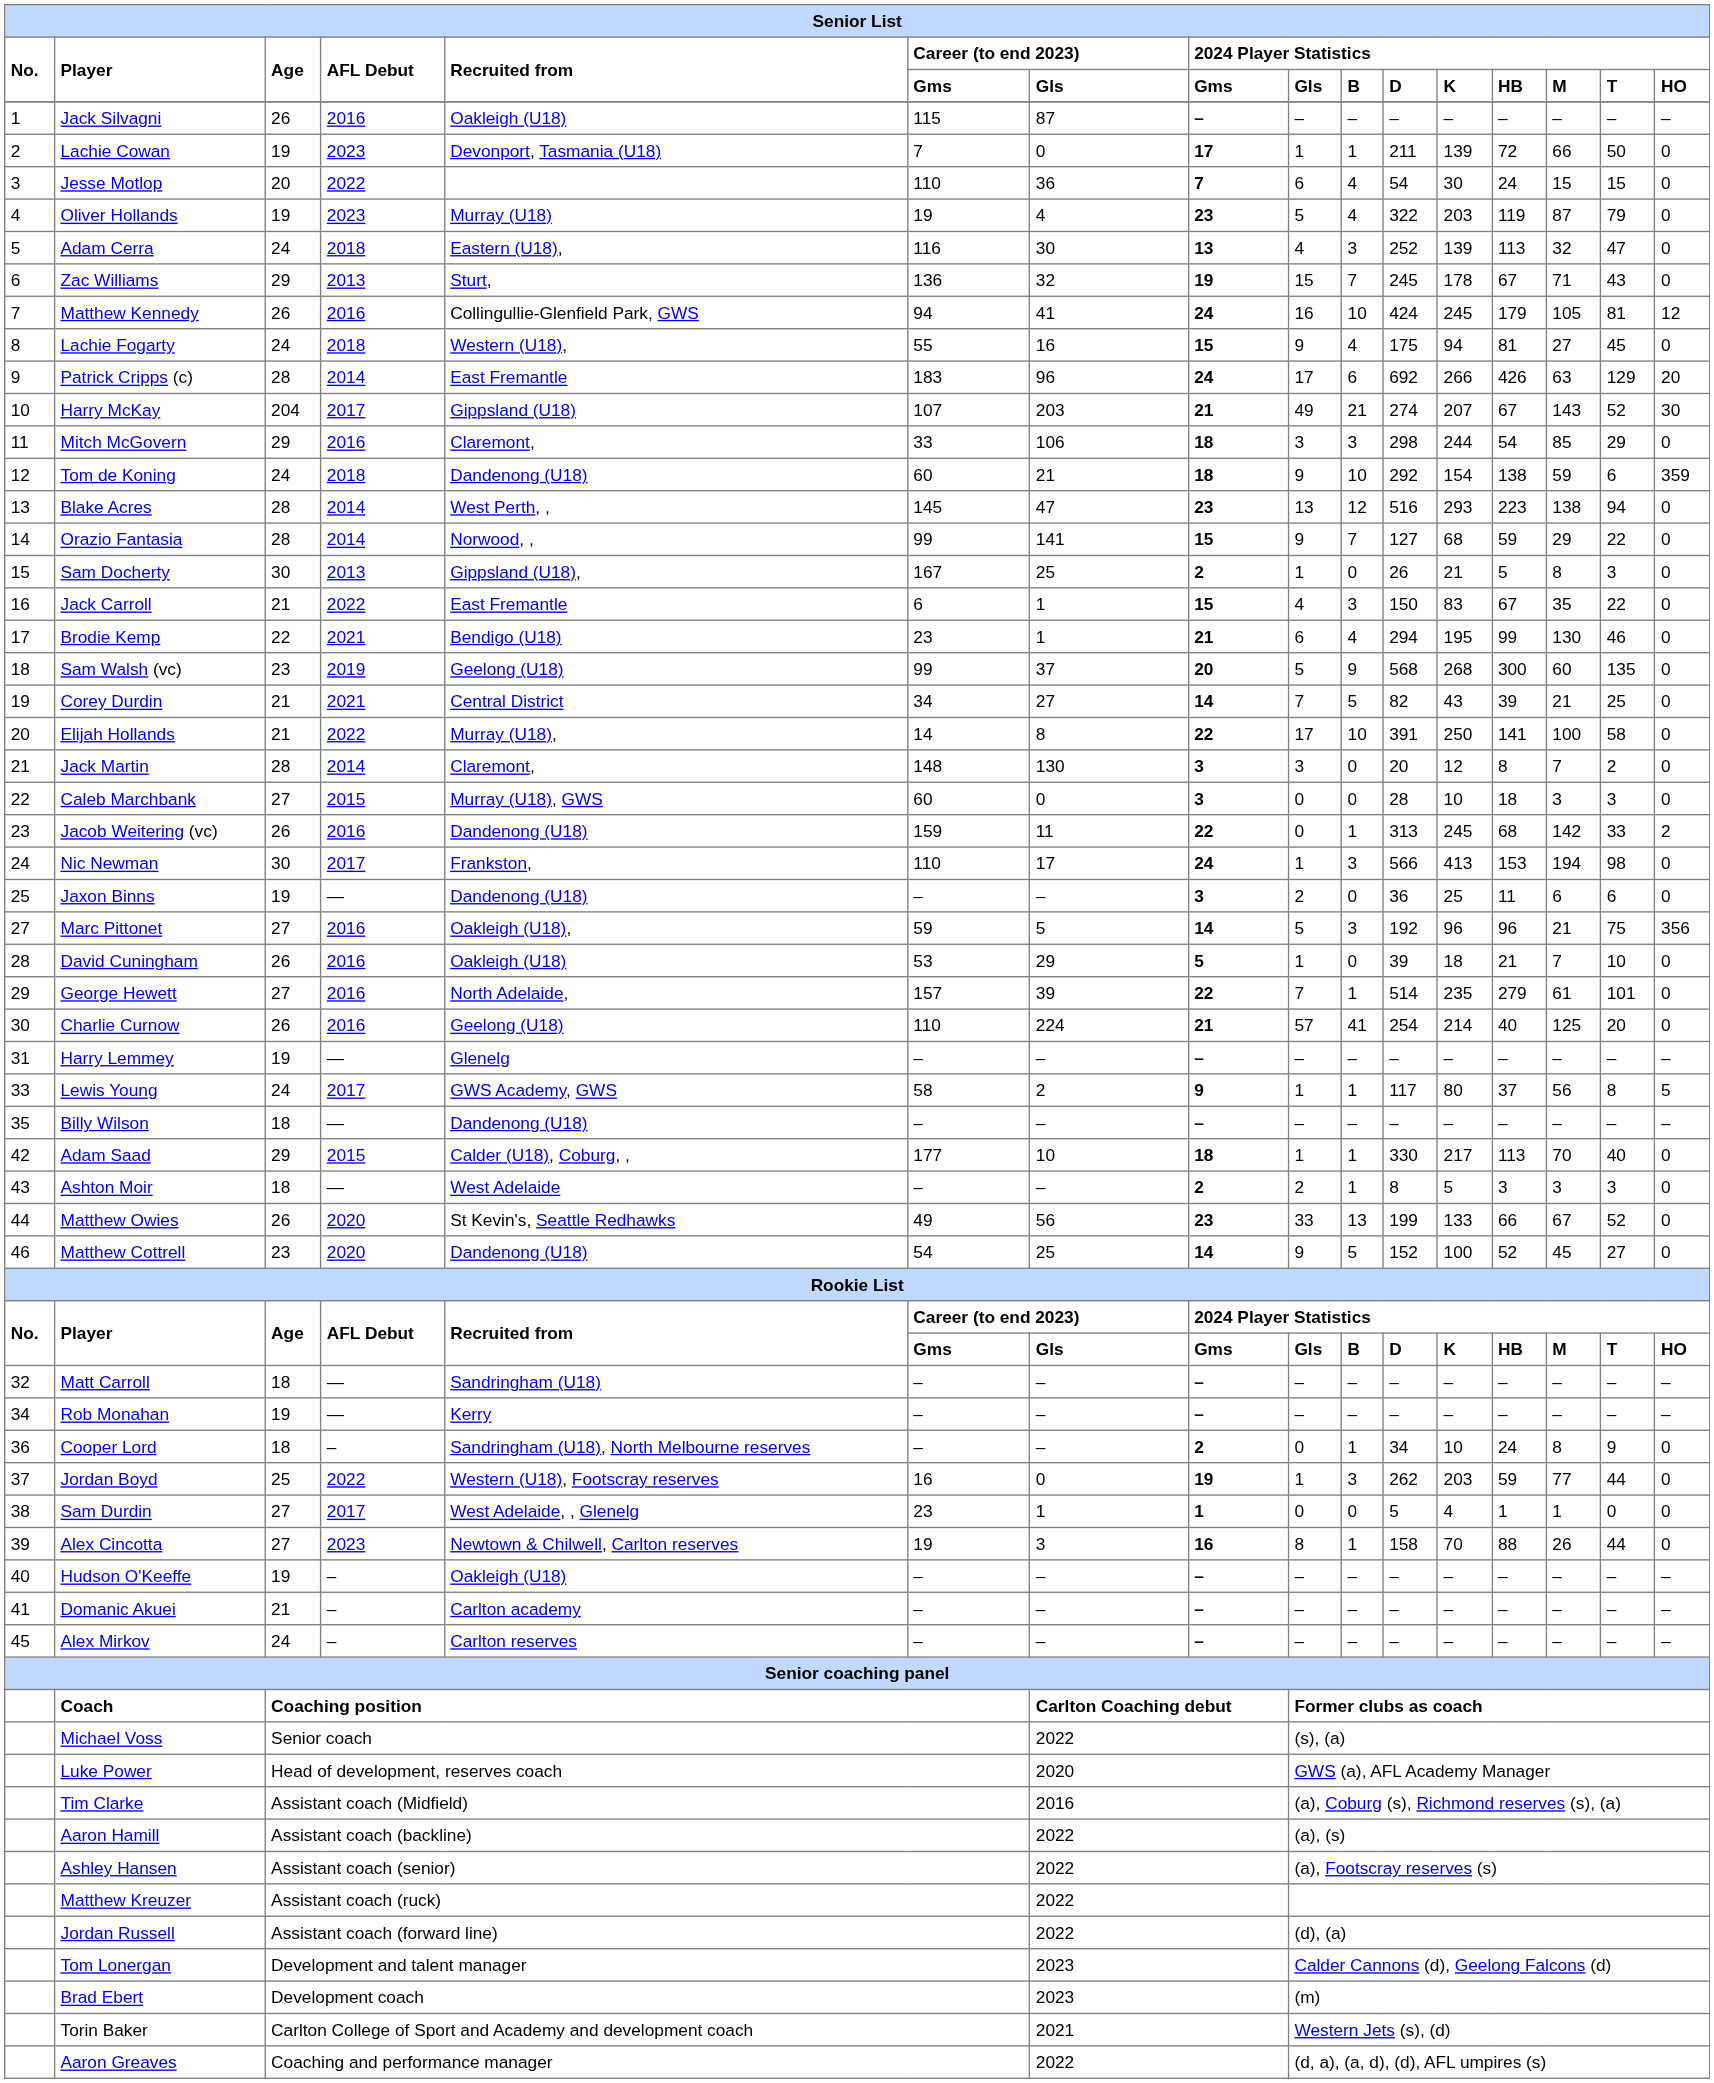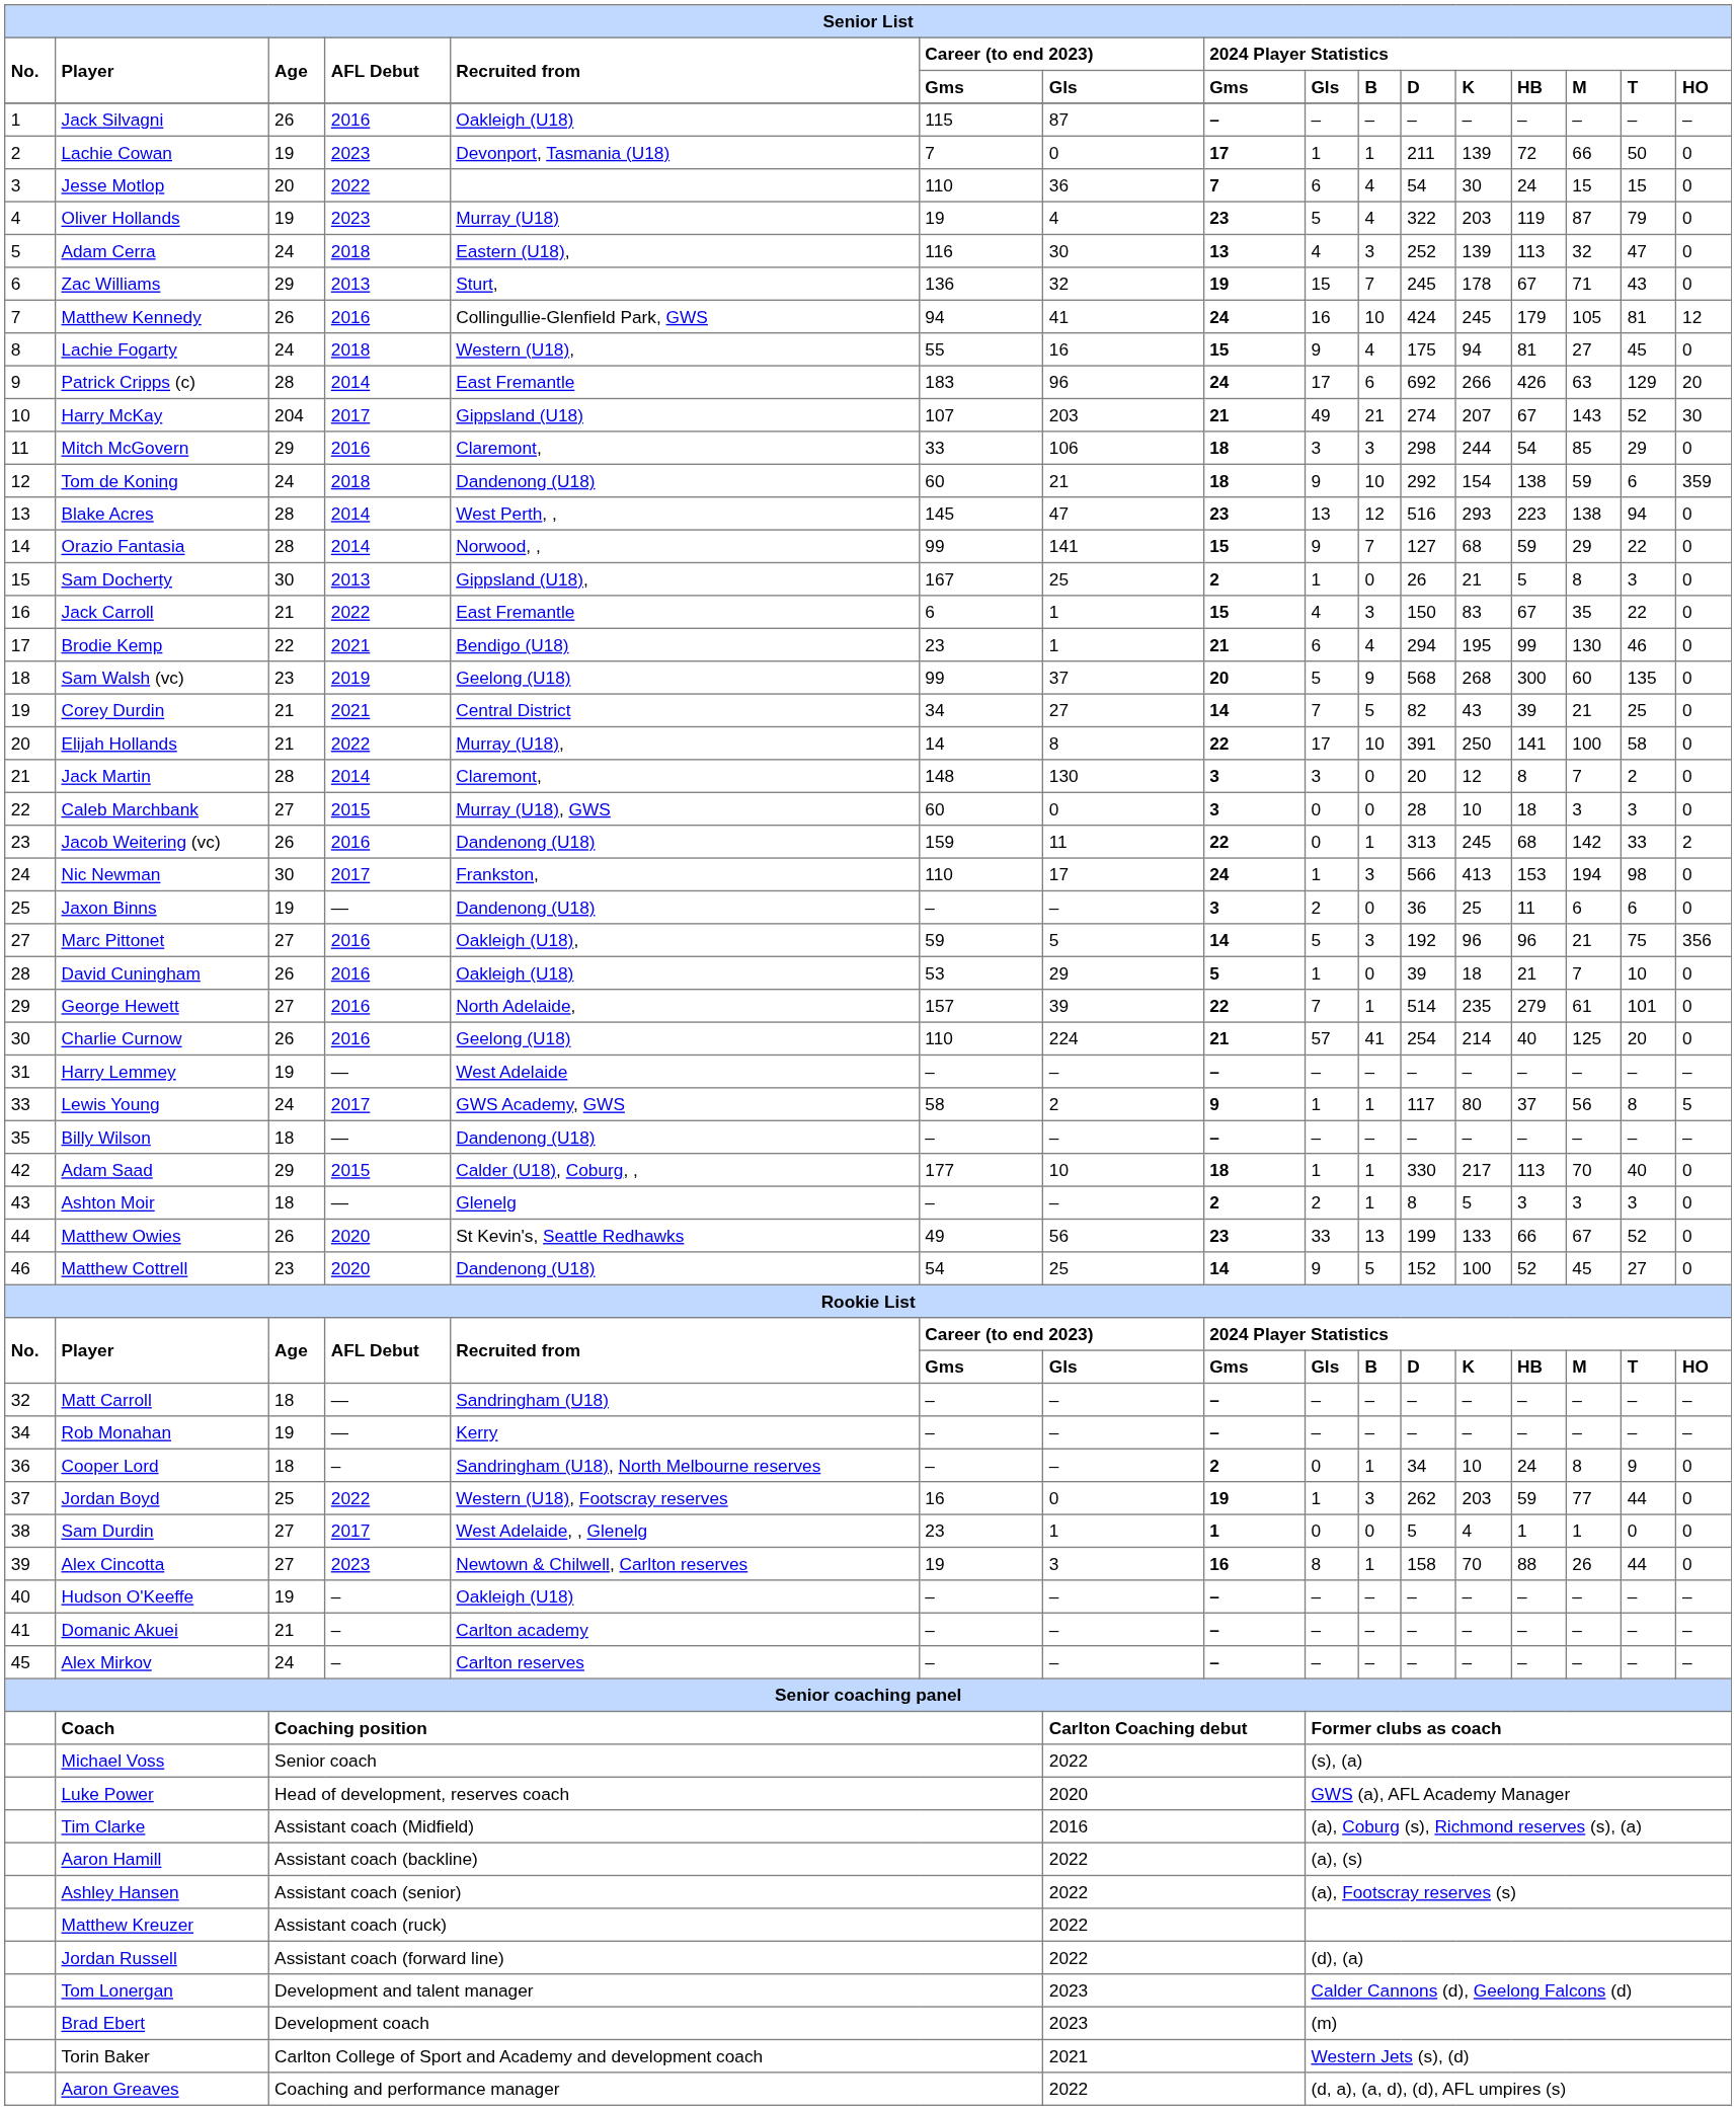Harry Lemmey | Recruited from: Glenelg -> West Adelaide
Ashton Moir | Recruited from: West Adelaide -> Glenelg
